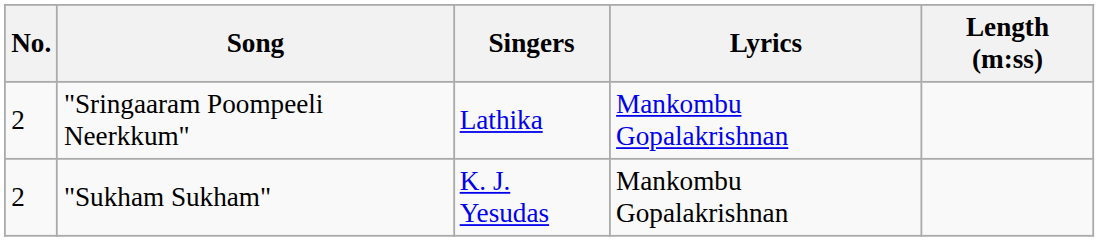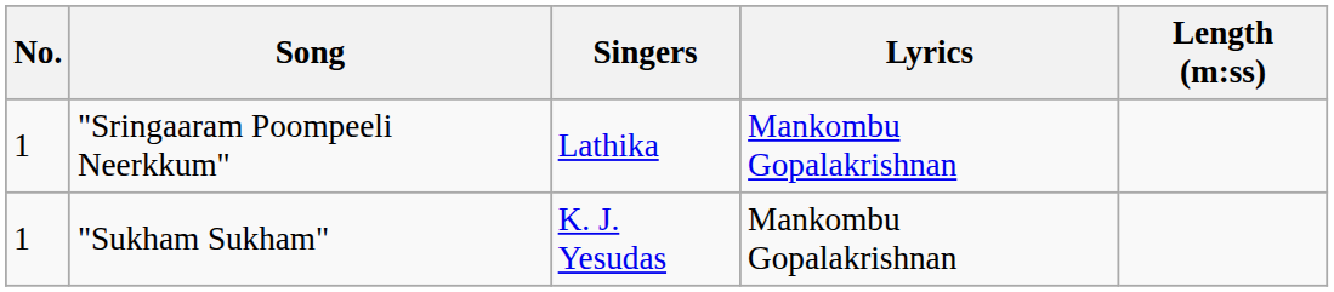"Sringaaram Poompeeli Neerkkum" | No.: 2 -> 1
"Sukham Sukham" | No.: 2 -> 1
